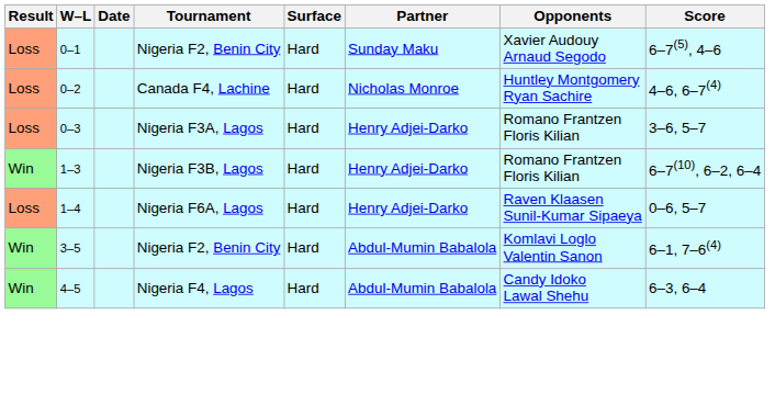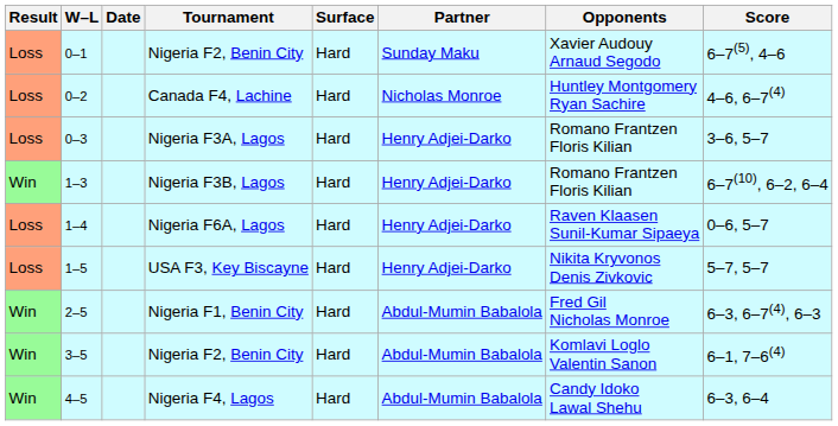+ row: Loss | 1–5 | USA F3, Key Biscayne | Hard | Henry Adjei-Darko | Nikita Kryvonos Denis Zivkovic | 5–7, 5–7
+ row: Win | 2–5 | Nigeria F1, Benin City | Hard | Abdul-Mumin Babalola | Fred Gil Nicholas Monroe | 6–3, 6–7(4), 6–3
